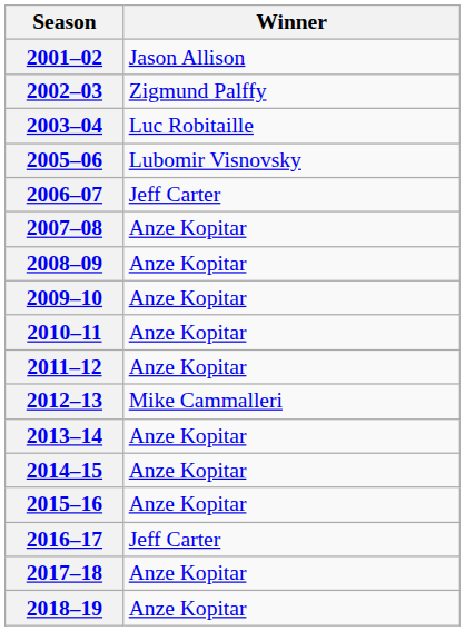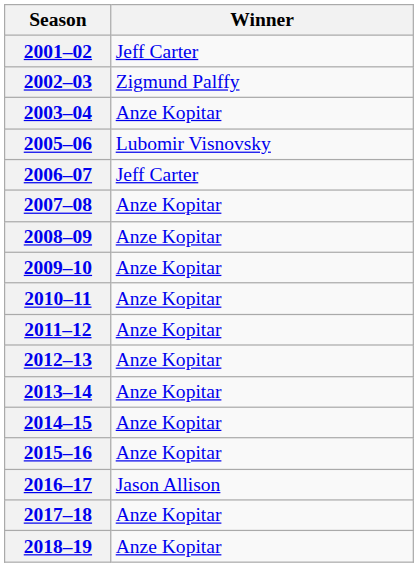2001–02 | Winner: Jason Allison -> Jeff Carter
2003–04 | Winner: Luc Robitaille -> Anze Kopitar
2012–13 | Winner: Mike Cammalleri -> Anze Kopitar
2016–17 | Winner: Jeff Carter -> Jason Allison
